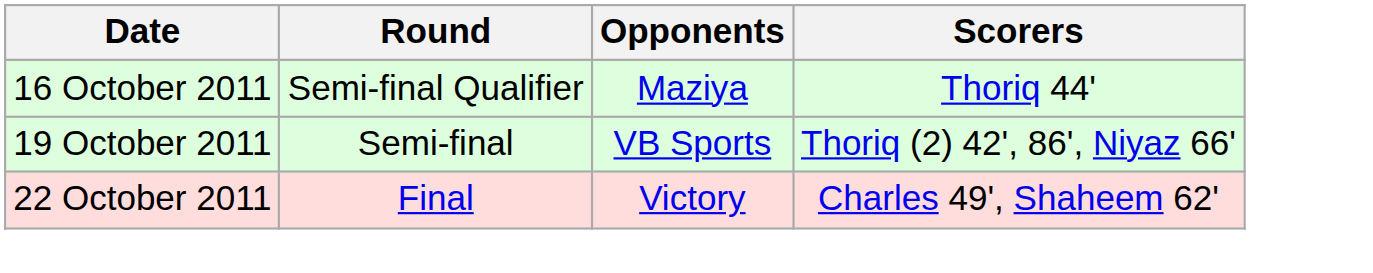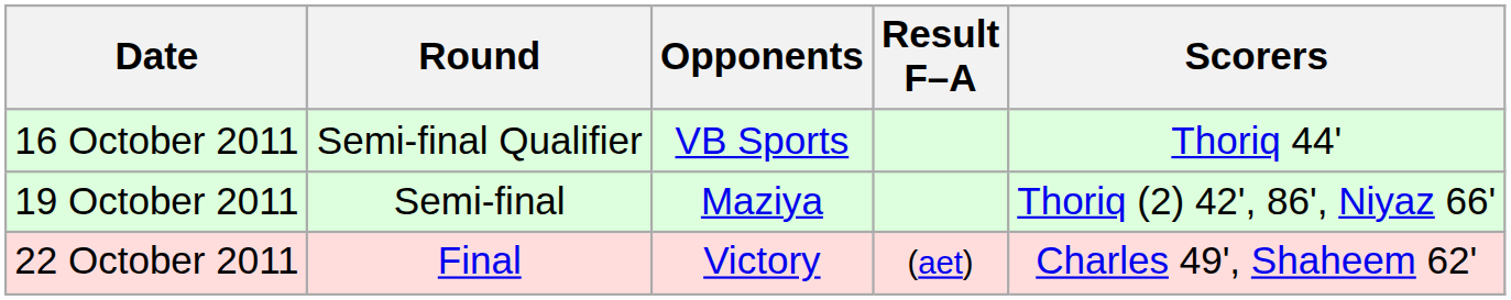+ column: Result F–A | (aet)
16 October 2011 | Opponents: Maziya -> VB Sports
19 October 2011 | Opponents: VB Sports -> Maziya
